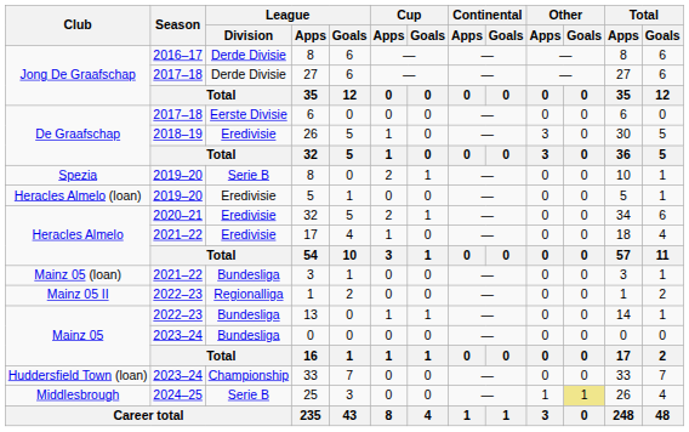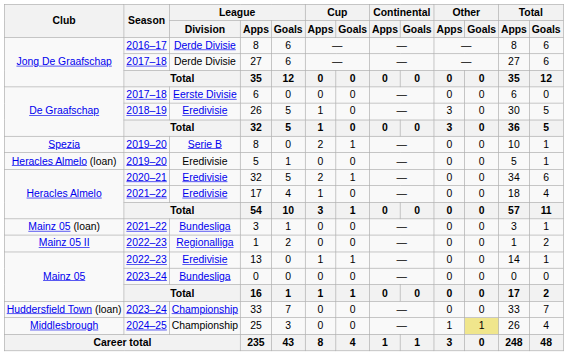13 | League / Division: Bundesliga -> Eredivisie
25 | League / Division: Serie B -> Championship
